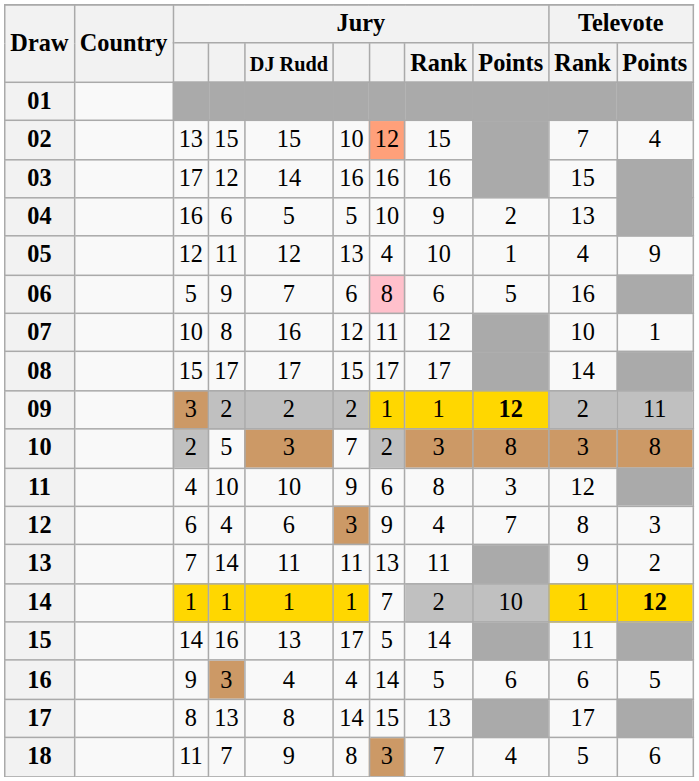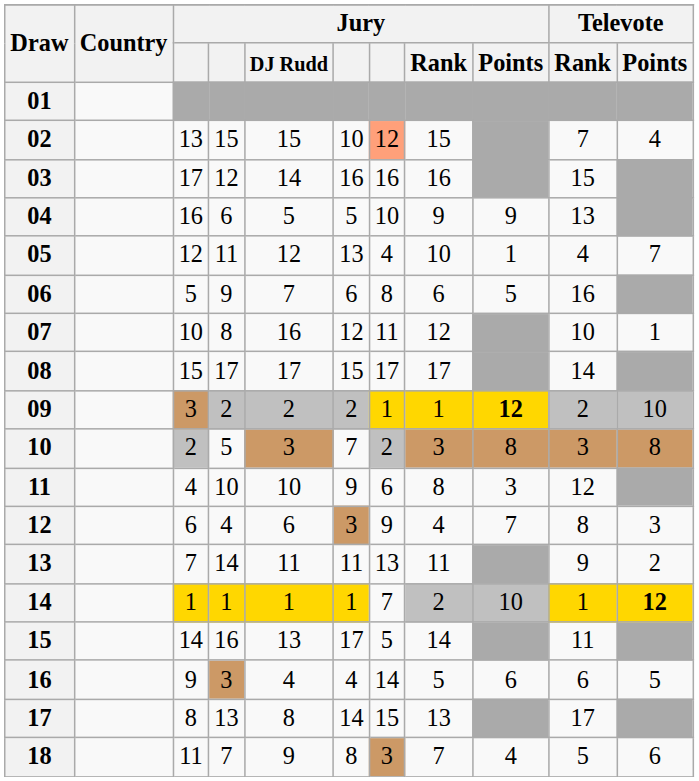04 | Jury / Points: 2 -> 9
05 | Televote / Points: 9 -> 7
06 | column 7: pink background -> no background
09 | Televote / Points: 11 -> 10
